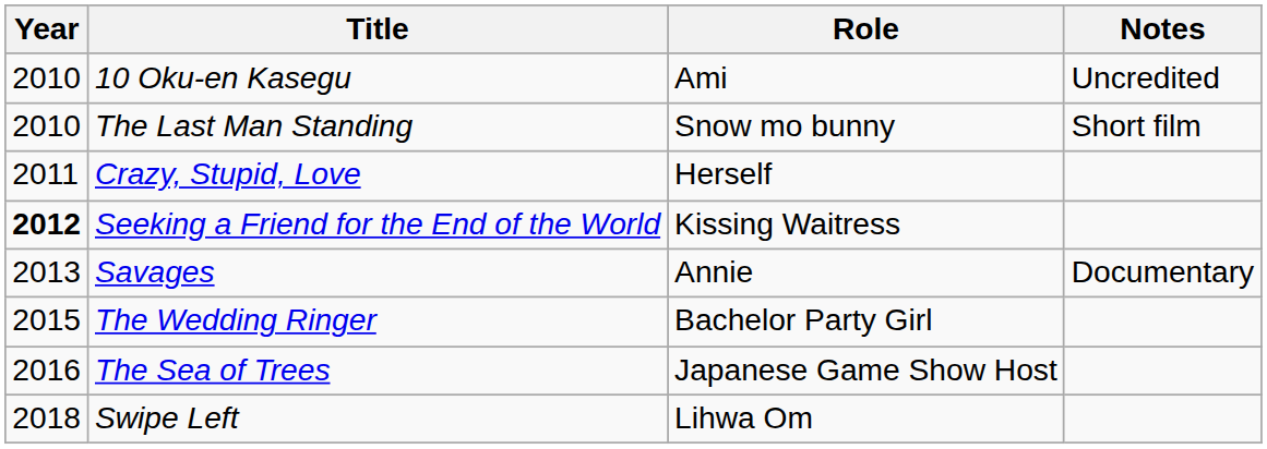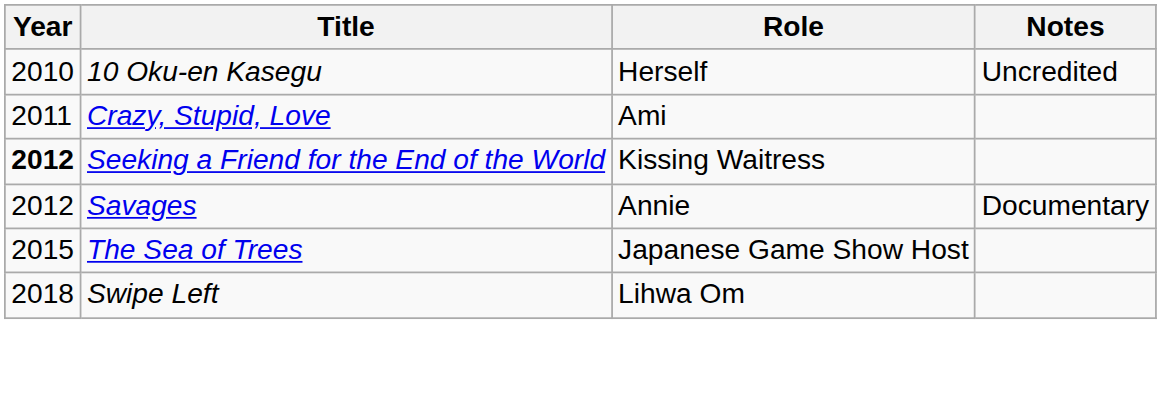10 Oku-en Kasegu | Role: Ami -> Herself
- row: 2010 | The Last Man Standing | Snow mo bunny | Short film
Crazy, Stupid, Love | Role: Herself -> Ami
Savages | Year: 2013 -> 2012
- row: 2015 | The Wedding Ringer | Bachelor Party Girl
The Sea of Trees | Year: 2016 -> 2015
